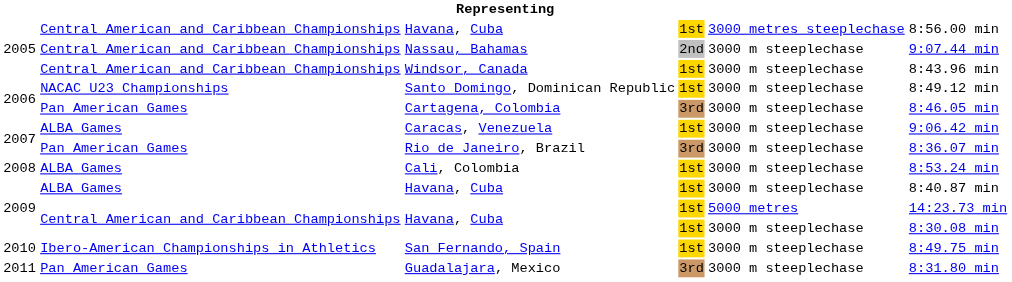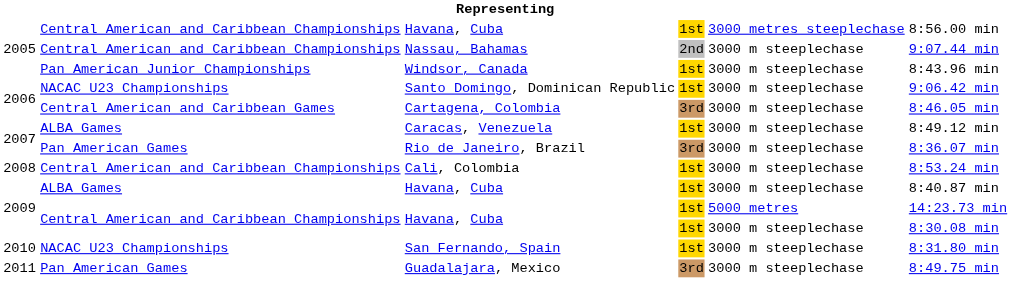Windsor, Canada | column 2: Central American and Caribbean Championships -> Pan American Junior Championships
Santo Domingo, Dominican Republic | column 6: 8:49.12 min -> 9:06.42 min
Cartagena, Colombia | column 2: Pan American Games -> Central American and Caribbean Games
Caracas, Venezuela | column 6: 9:06.42 min -> 8:49.12 min
Cali, Colombia | column 2: ALBA Games -> Central American and Caribbean Championships
San Fernando, Spain | column 2: Ibero-American Championships in Athletics -> NACAC U23 Championships
San Fernando, Spain | column 6: 8:49.75 min -> 8:31.80 min
Guadalajara, Mexico | column 6: 8:31.80 min -> 8:49.75 min
